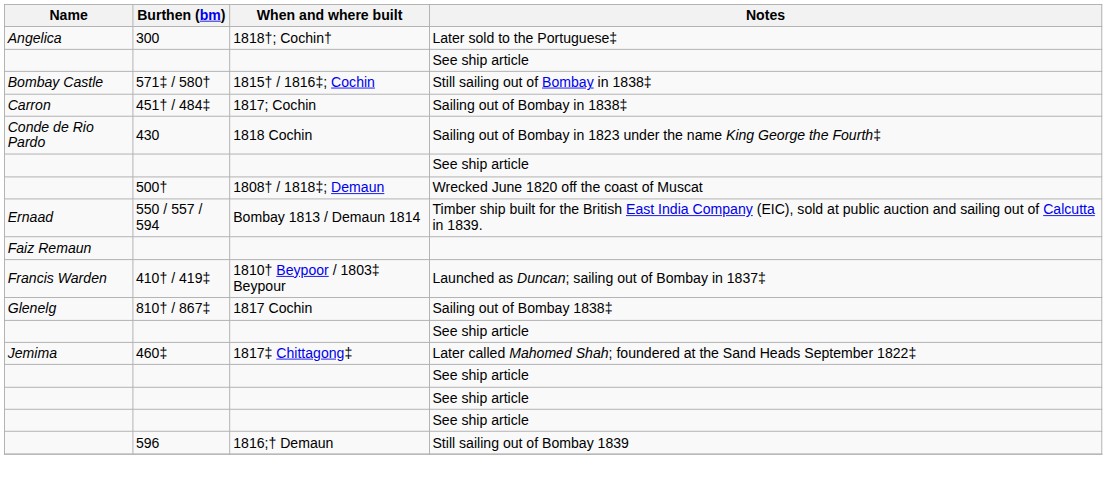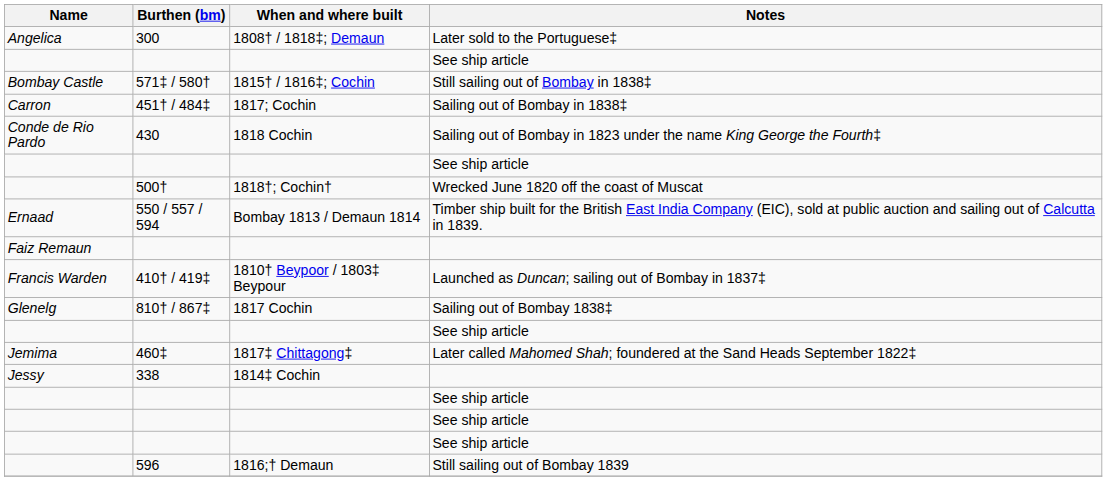300 | When and where built: 1818†; Cochin† -> 1808† / 1818‡; Demaun
500† | When and where built: 1808† / 1818‡; Demaun -> 1818†; Cochin†
+ row: Jessy | 338 | 1814‡ Cochin
